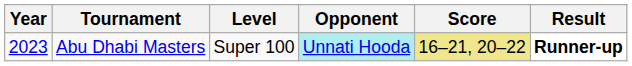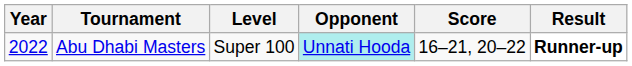Abu Dhabi Masters | Year: 2023 -> 2022
Abu Dhabi Masters | Score: khaki background -> no background
